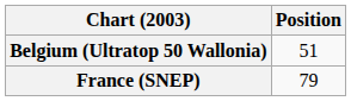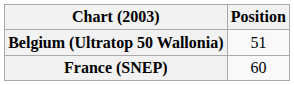France (SNEP) | Position: 79 -> 60
